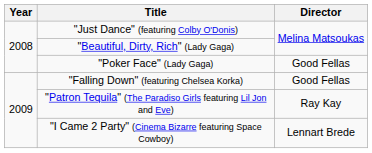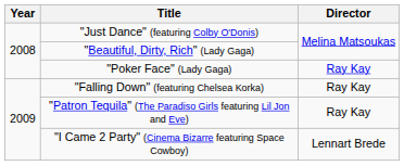"Poker Face" (Lady Gaga) | Director: Good Fellas -> Ray Kay
"Falling Down" (featuring Chelsea Korka) | Director: Good Fellas -> Ray Kay
